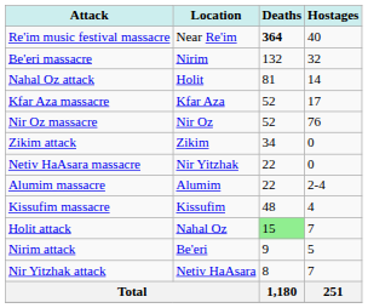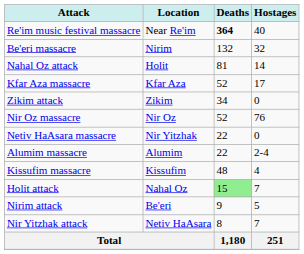rows swapped: Zikim attack <-> Nir Oz massacre
